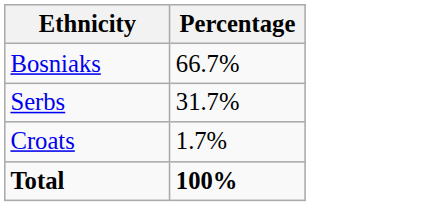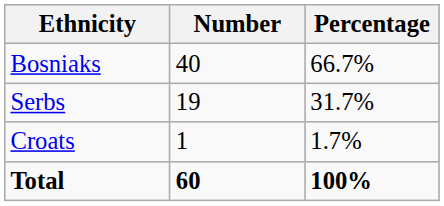+ column: Number | 40 | 19 | 1 | 60
